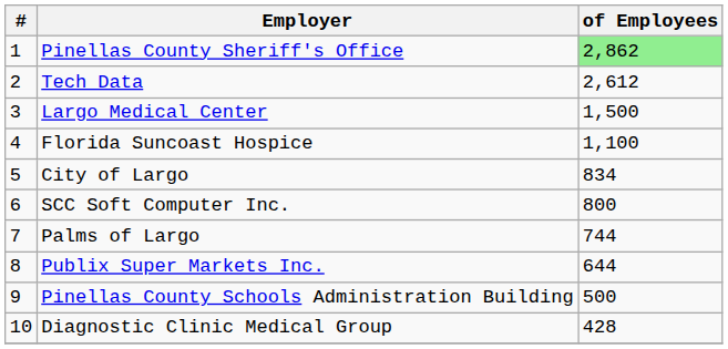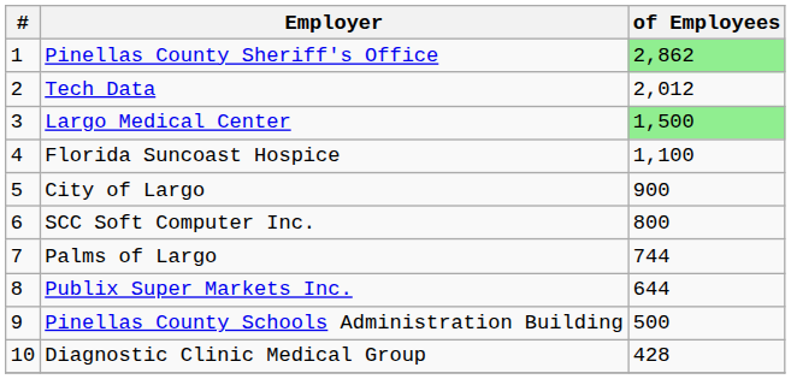Tech Data | of Employees: 2,612 -> 2,012
Largo Medical Center | of Employees: no background -> lightgreen background
City of Largo | of Employees: 834 -> 900
